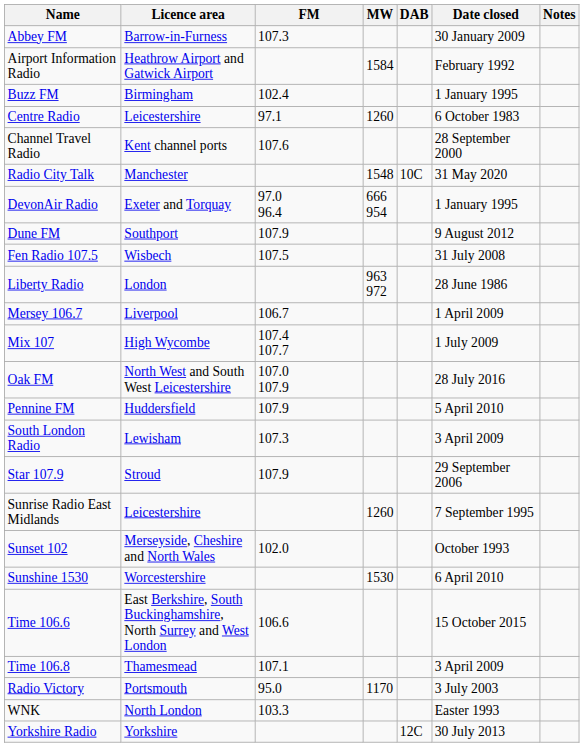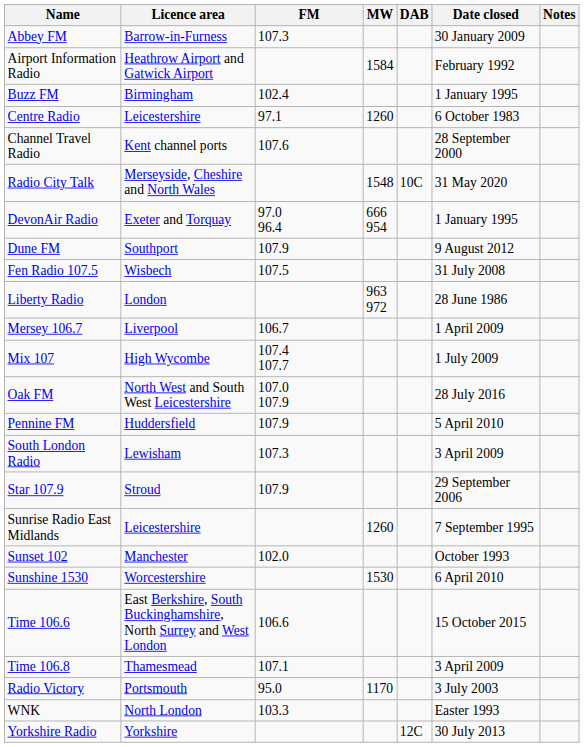Radio City Talk | Licence area: Manchester -> Merseyside, Cheshire and North Wales
Sunset 102 | Licence area: Merseyside, Cheshire and North Wales -> Manchester
